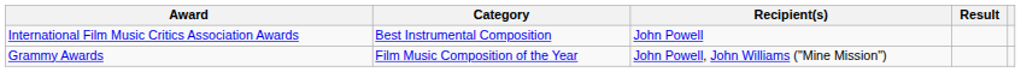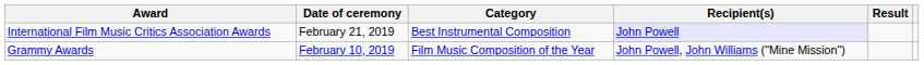+ column: Date of ceremony | February 21, 2019 | February 10, 2019
International Film Music Critics Association Awards | Recipient(s): no background -> lavender background
